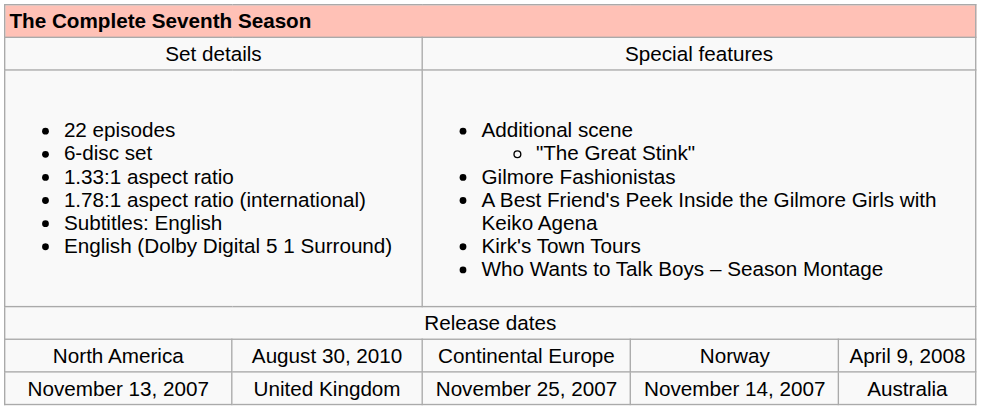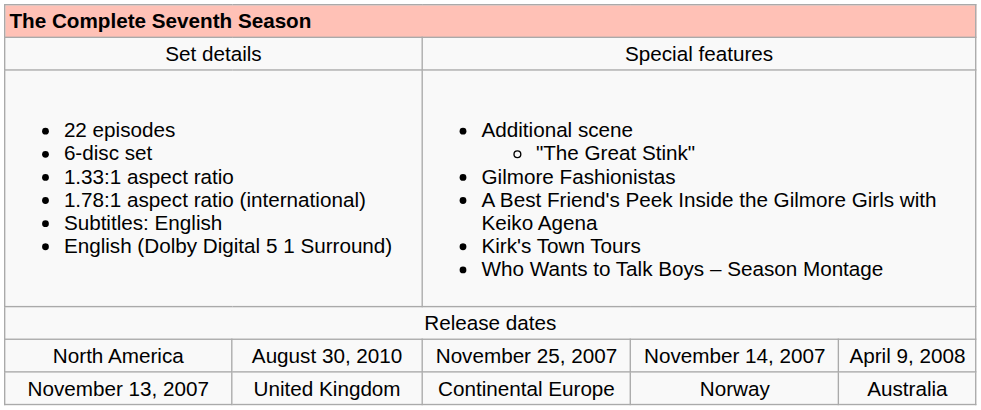North America | column 3: Continental Europe -> November 25, 2007
North America | column 4: Norway -> November 14, 2007
November 13, 2007 | column 3: November 25, 2007 -> Continental Europe
November 13, 2007 | column 4: November 14, 2007 -> Norway
